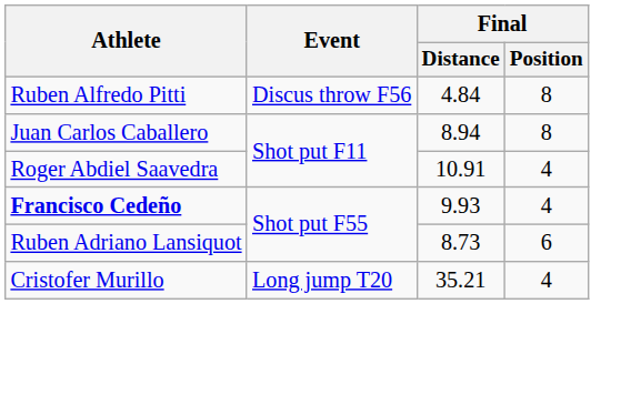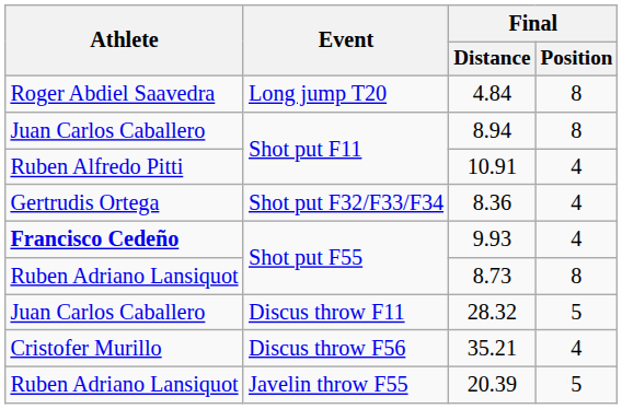4.84 | Athlete: Ruben Alfredo Pitti -> Roger Abdiel Saavedra
4.84 | Event: Discus throw F56 -> Long jump T20
10.91 | Athlete: Roger Abdiel Saavedra -> Ruben Alfredo Pitti
+ row: Gertrudis Ortega | Shot put F32/F33/F34 | 8.36 | 4
8.73 | Final / Position: 6 -> 8
+ row: Juan Carlos Caballero | Discus throw F11 | 28.32 | 5
35.21 | Event: Long jump T20 -> Discus throw F56
+ row: Ruben Adriano Lansiquot | Javelin throw F55 | 20.39 | 5
